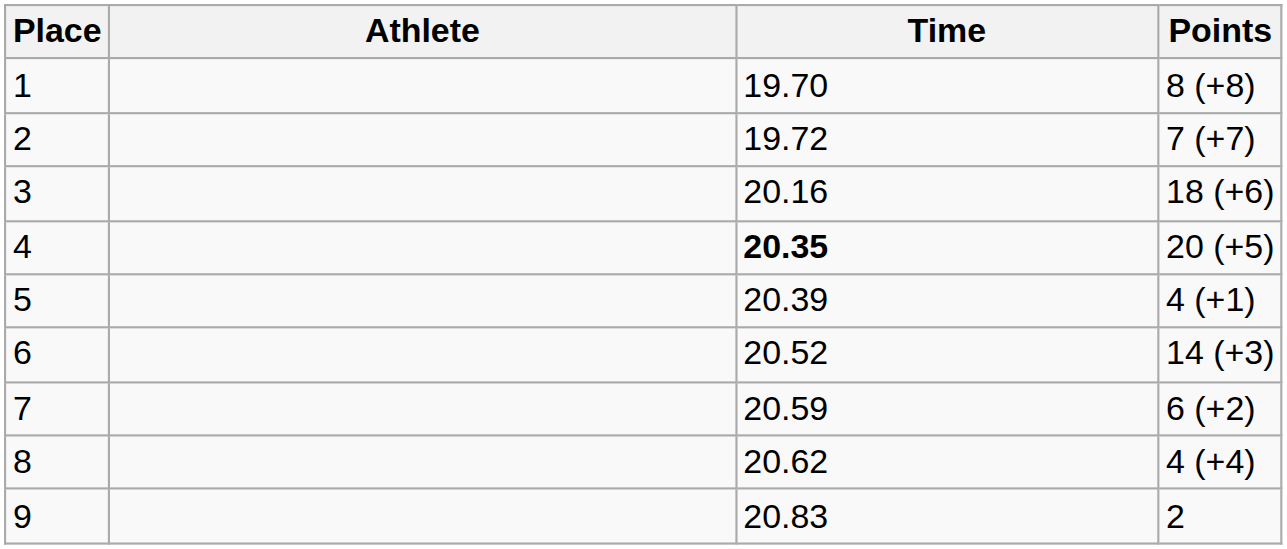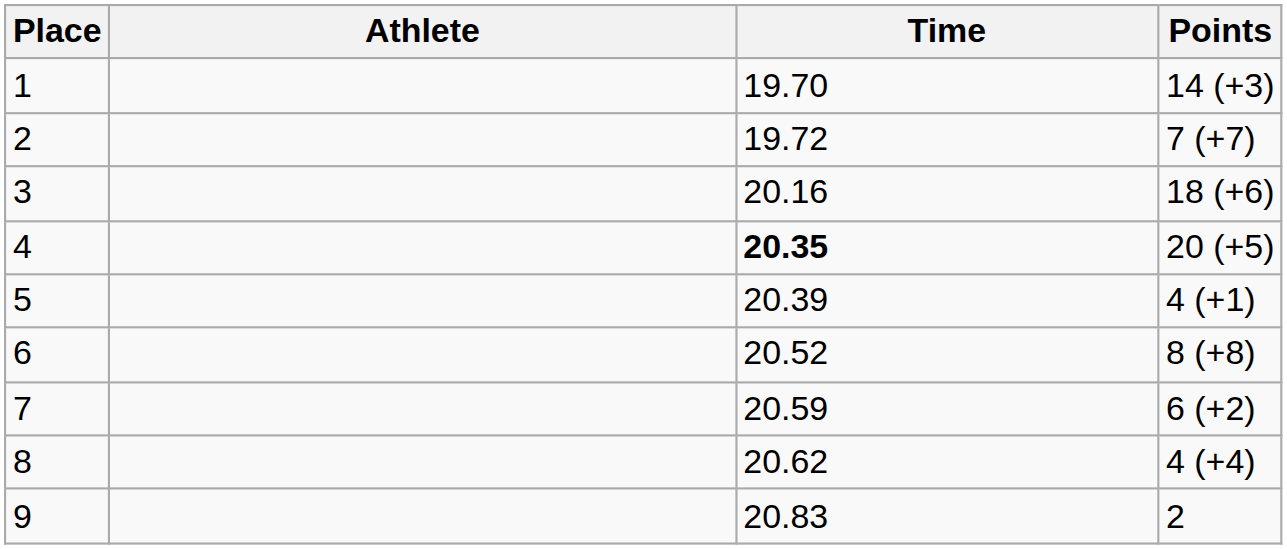1 | Points: 8 (+8) -> 14 (+3)
6 | Points: 14 (+3) -> 8 (+8)
